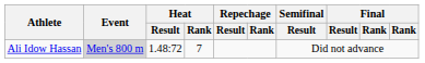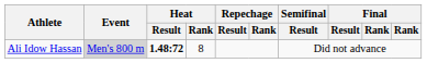Ali Idow Hassan | Heat / Result: normal -> bold
Ali Idow Hassan | Heat / Rank: 7 -> 8
